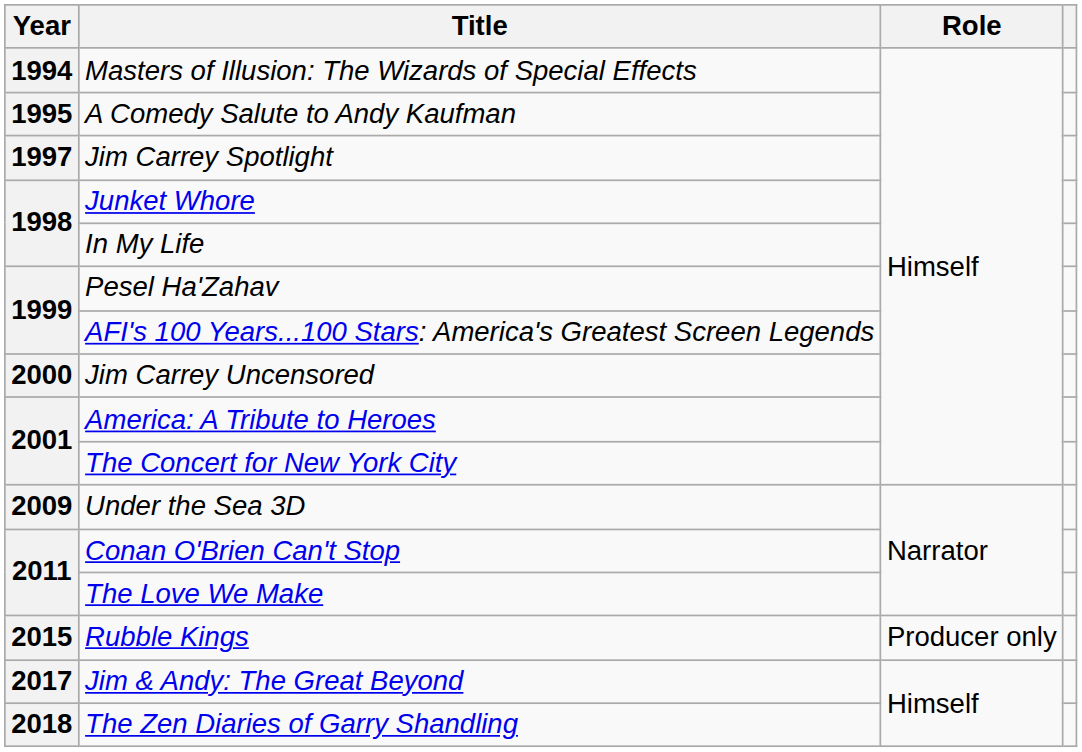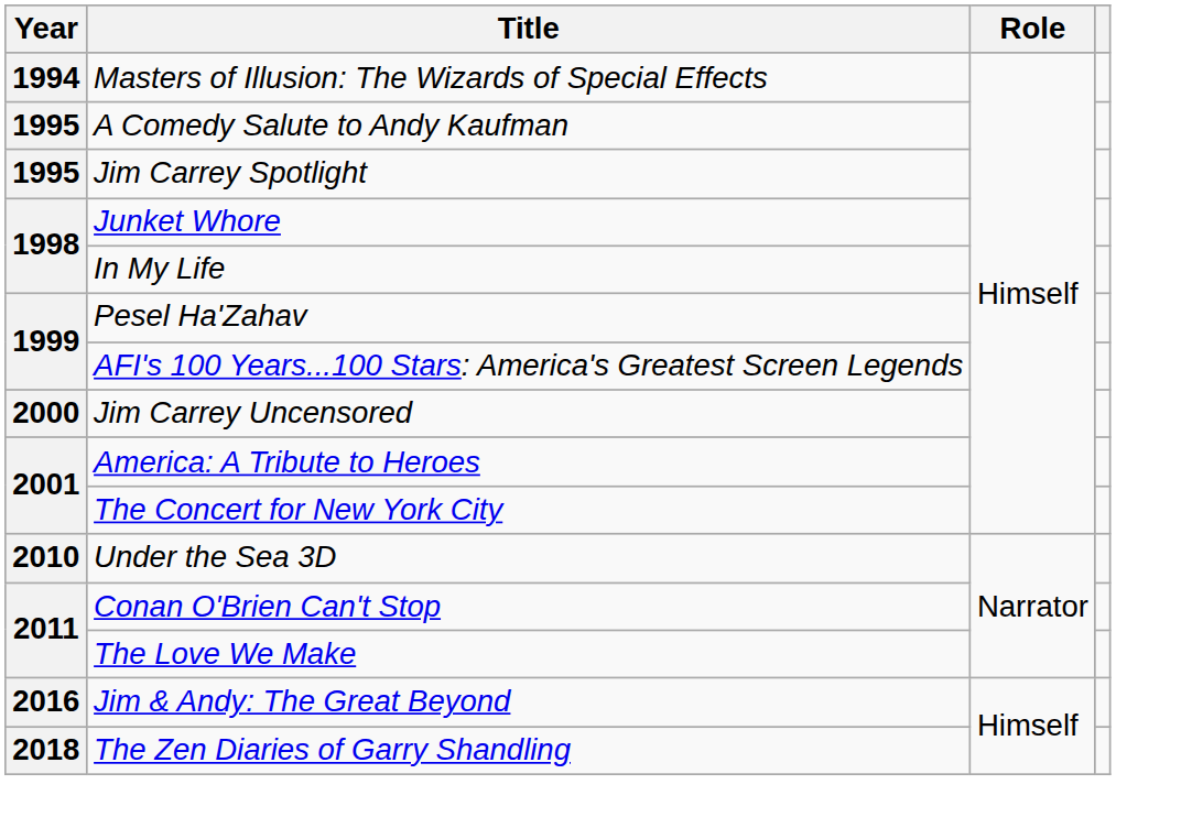Jim Carrey Spotlight | Year: 1997 -> 1995
Under the Sea 3D | Year: 2009 -> 2010
- row: 2015 | Rubble Kings | Producer only
Jim & Andy: The Great Beyond | Year: 2017 -> 2016
